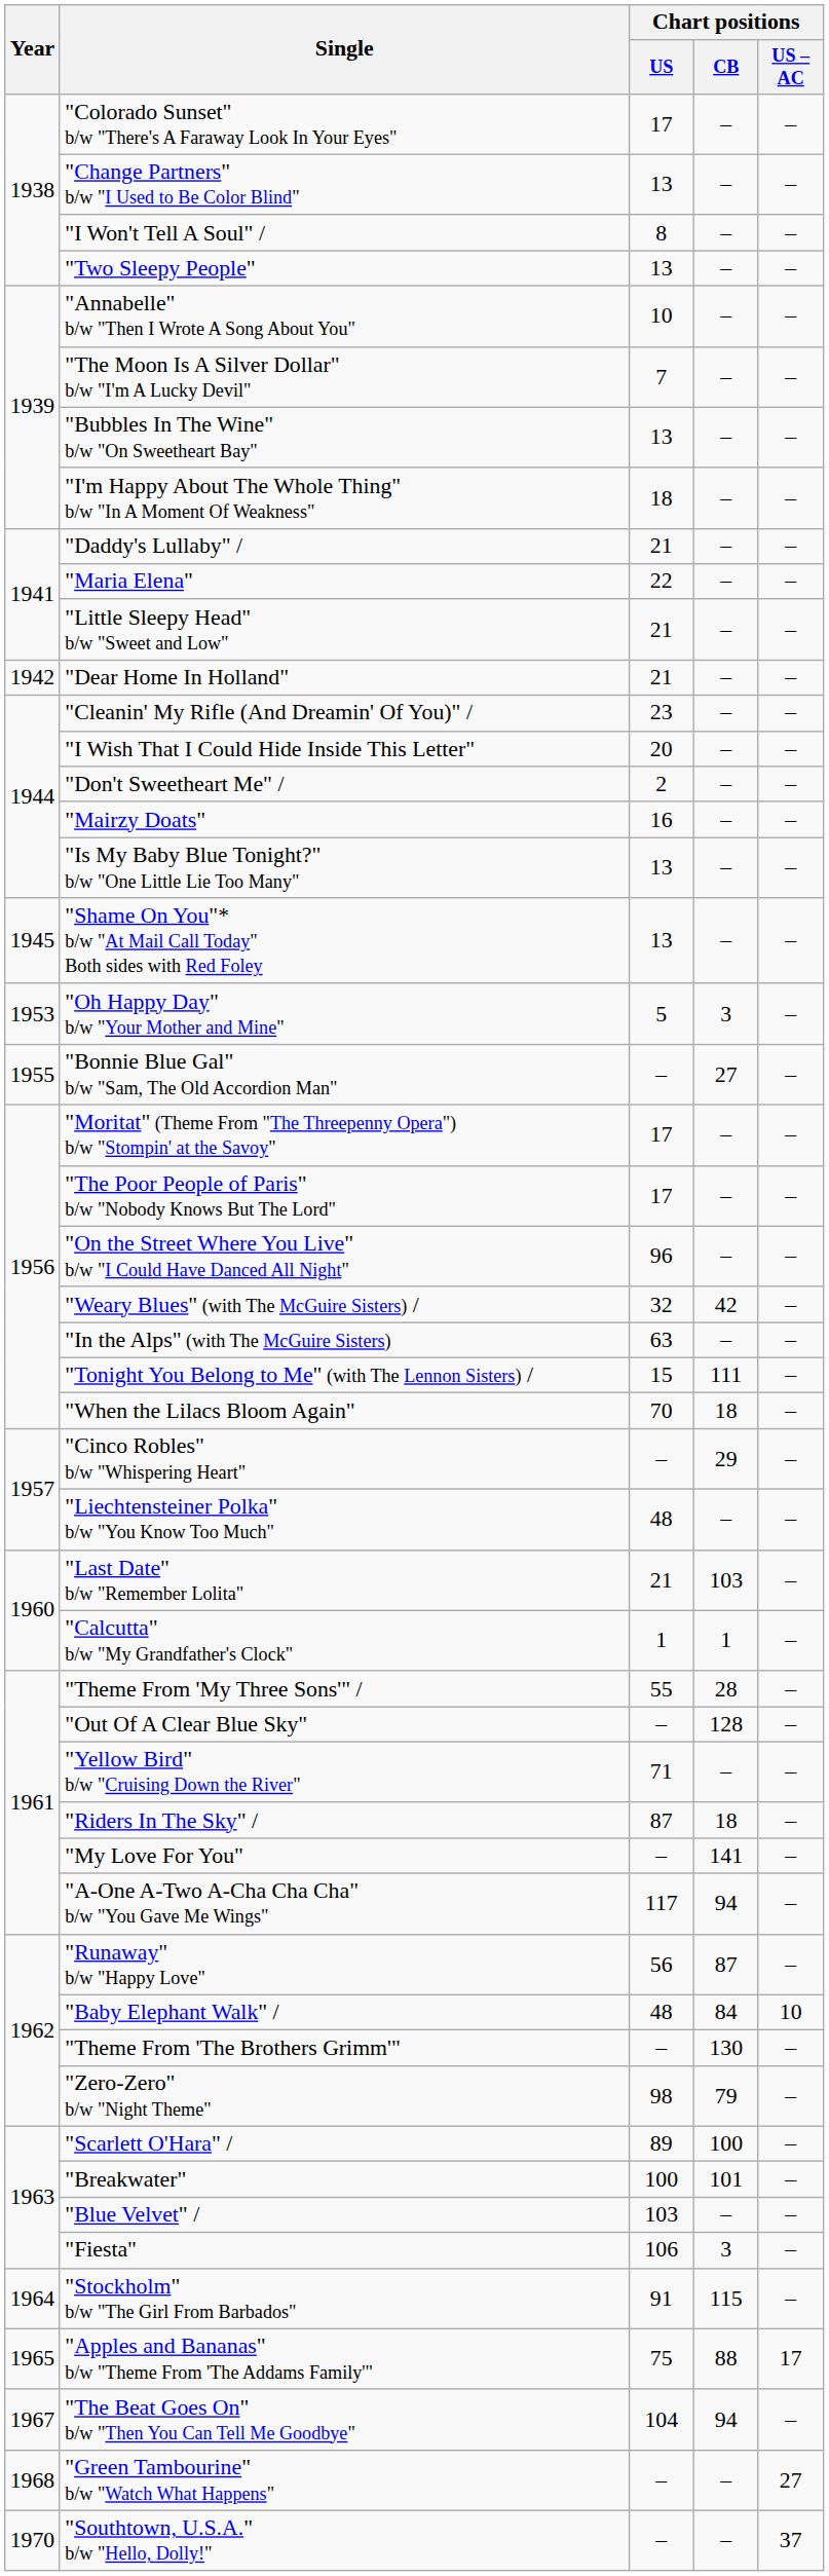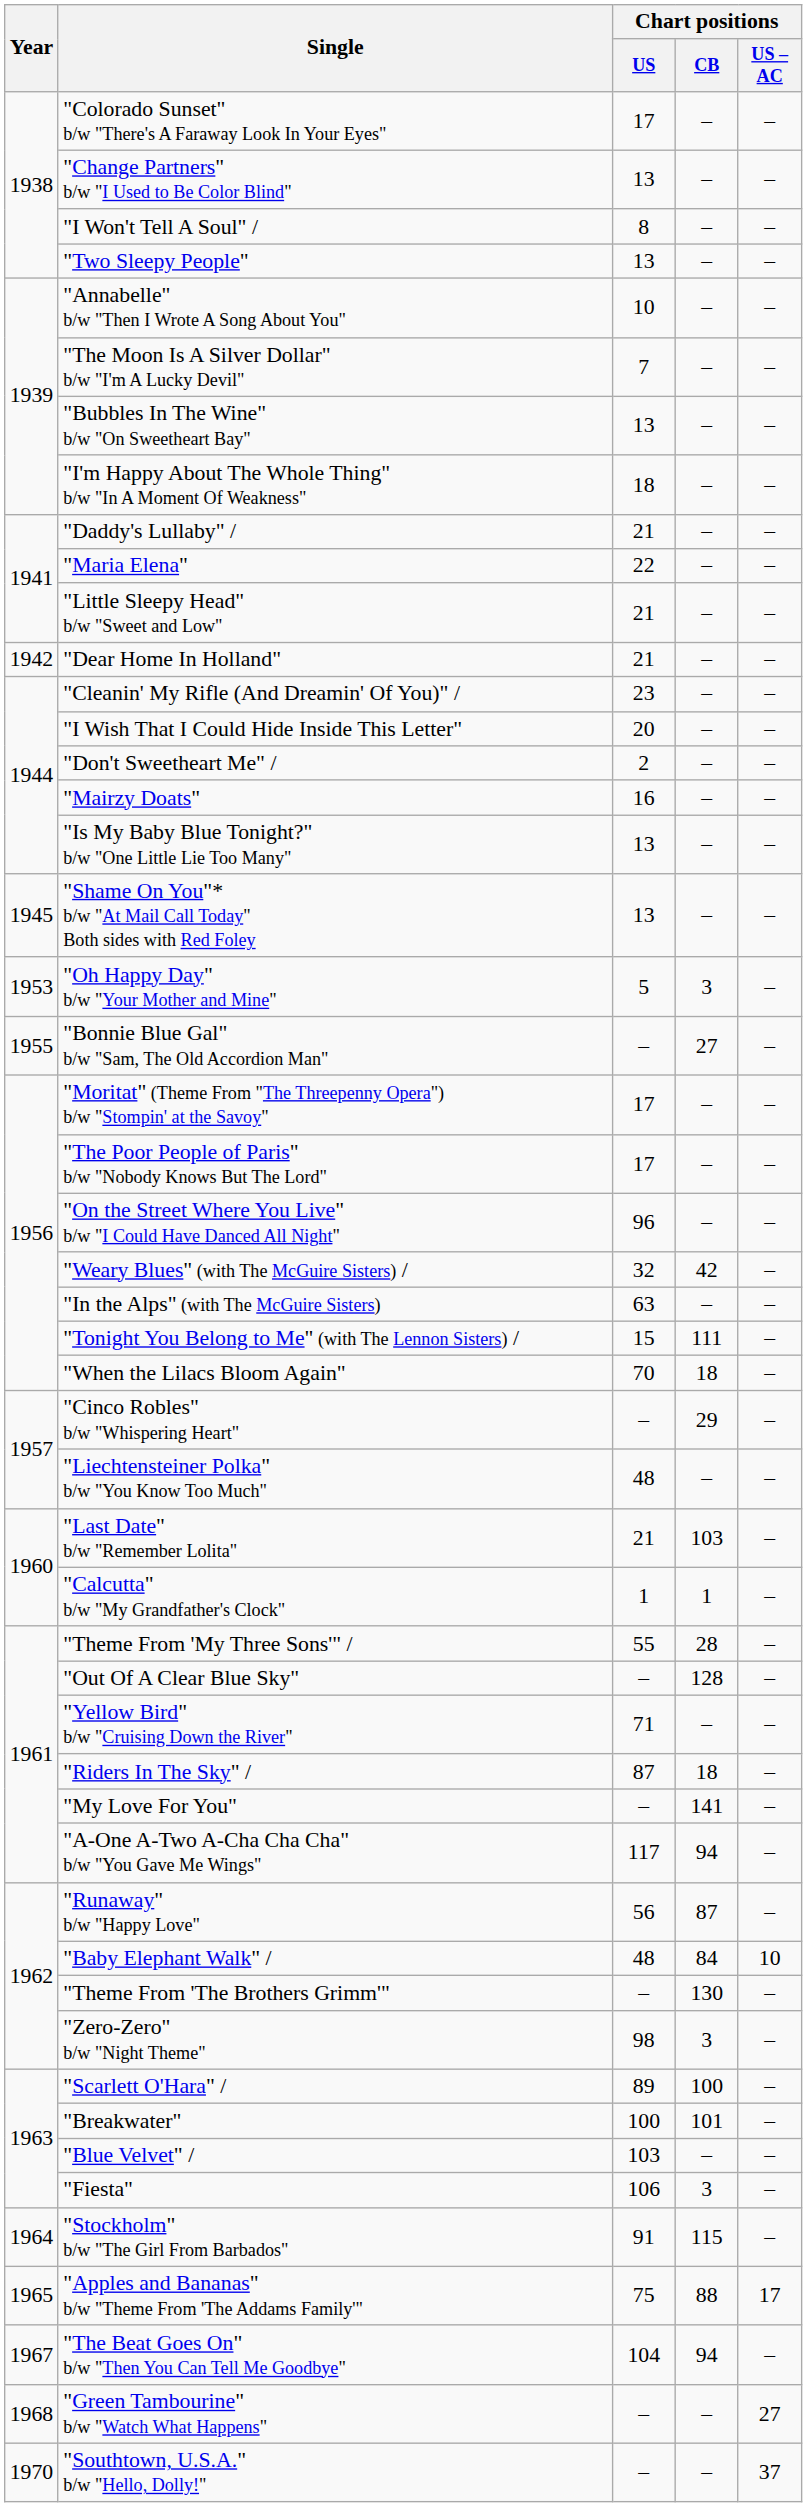"Zero-Zero" b/w "Night Theme" | Chart positions / CB: 79 -> 3
